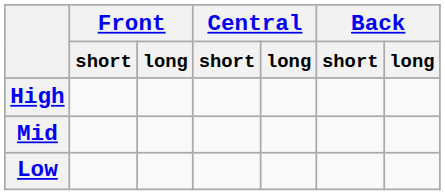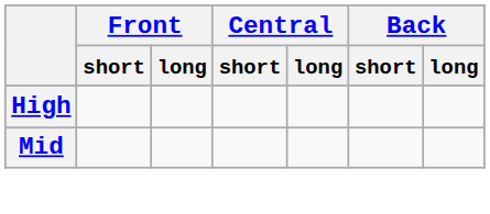- row: Low
